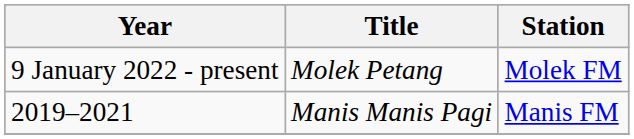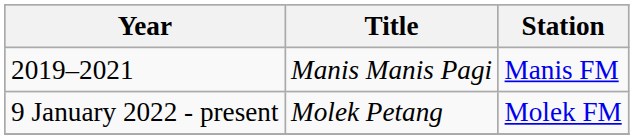rows swapped: 2019–2021 <-> 9 January 2022 - present
